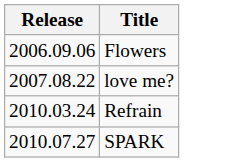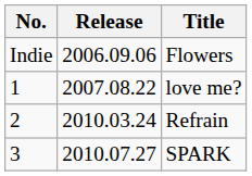+ column: No. | Indie | 1 | 2 | 3
